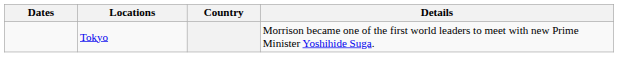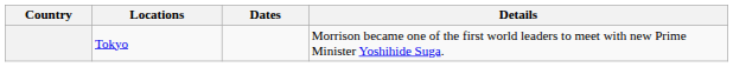columns swapped: Country <-> Dates
